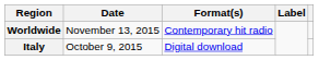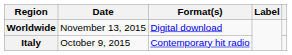Worldwide | Format(s): Contemporary hit radio -> Digital download
Italy | Format(s): Digital download -> Contemporary hit radio
